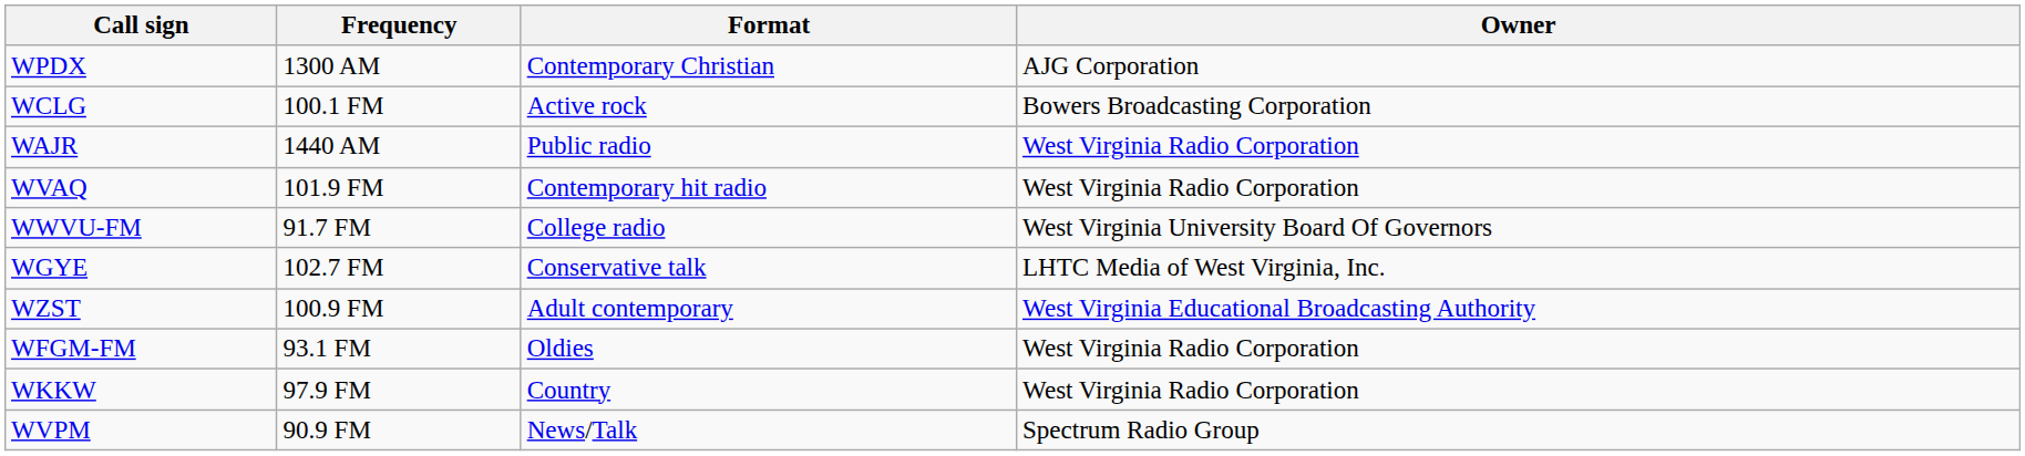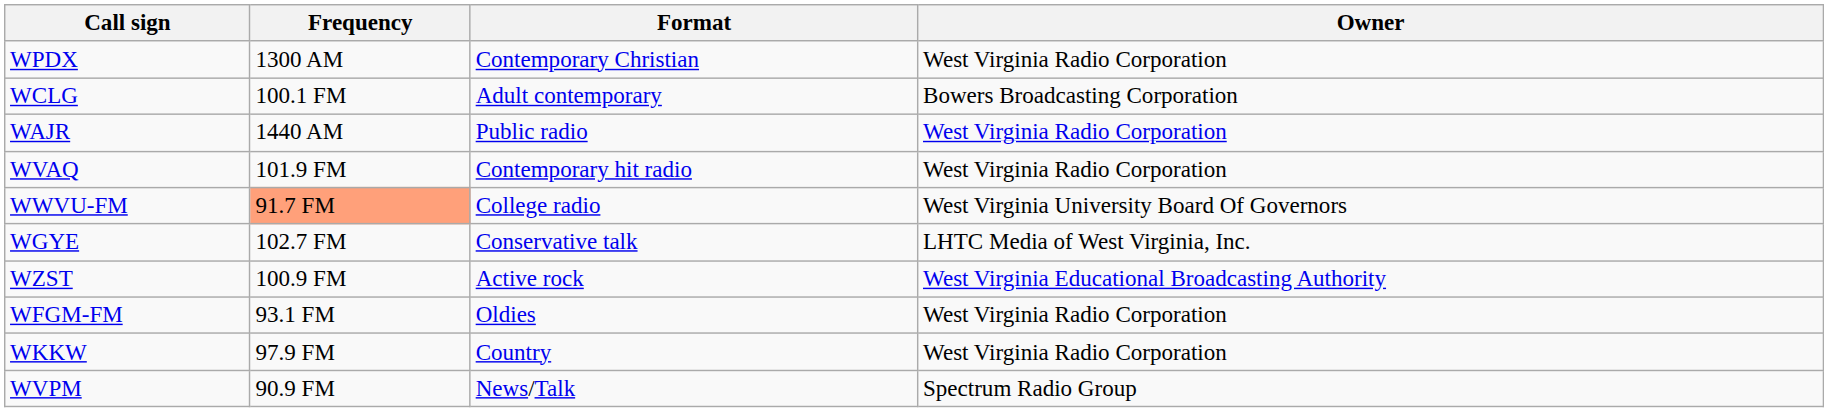WPDX | Owner: AJG Corporation -> West Virginia Radio Corporation
WCLG | Format: Active rock -> Adult contemporary
WWVU-FM | Frequency: no background -> lightsalmon background
WZST | Format: Adult contemporary -> Active rock
